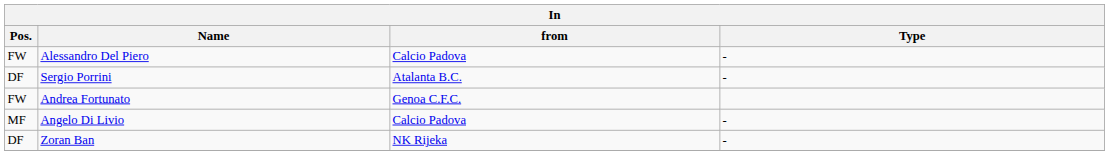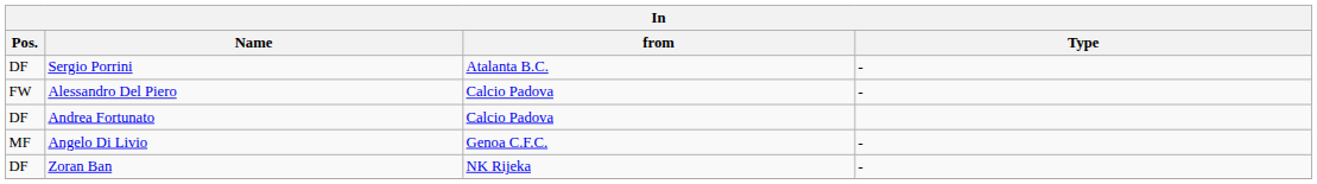rows swapped: Alessandro Del Piero <-> Sergio Porrini
Andrea Fortunato | Pos.: FW -> DF
Andrea Fortunato | from: Genoa C.F.C. -> Calcio Padova
Angelo Di Livio | from: Calcio Padova -> Genoa C.F.C.
